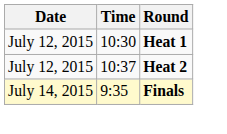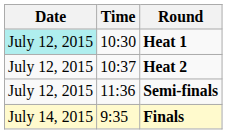Heat 1 | Date: no background -> paleturquoise background
+ row: July 12, 2015 | 11:36 | Semi-finals
